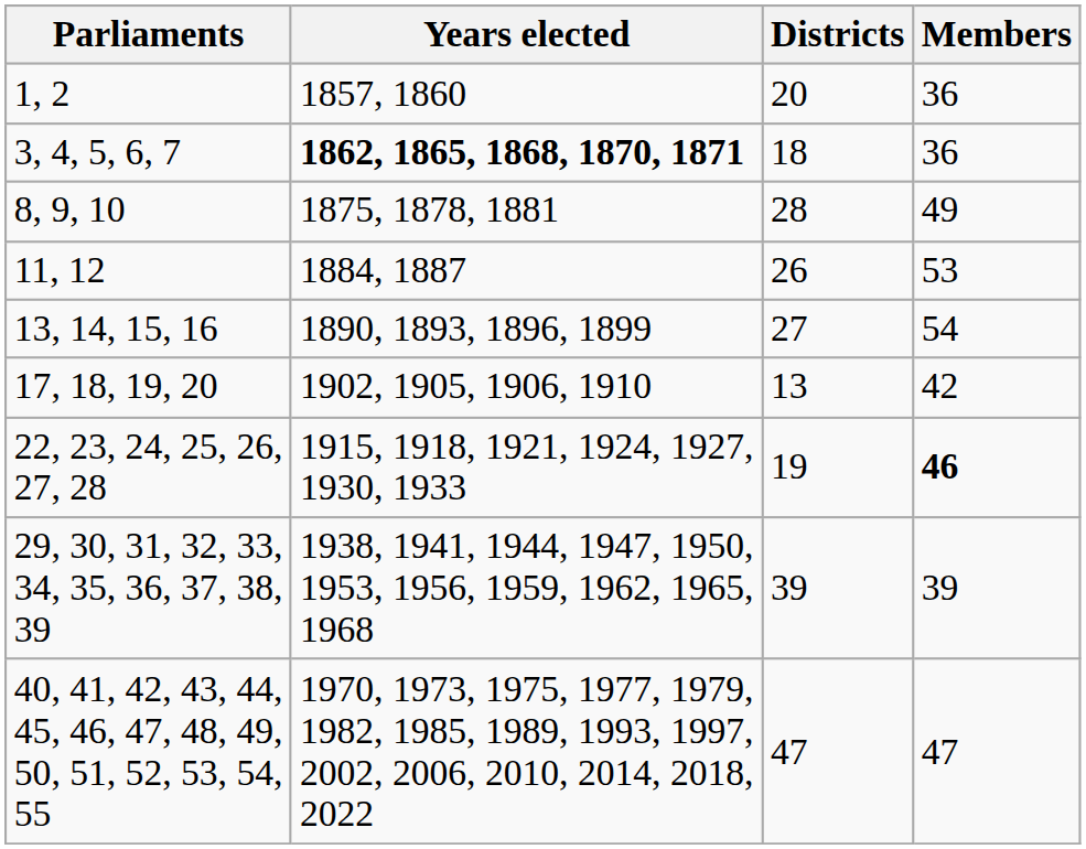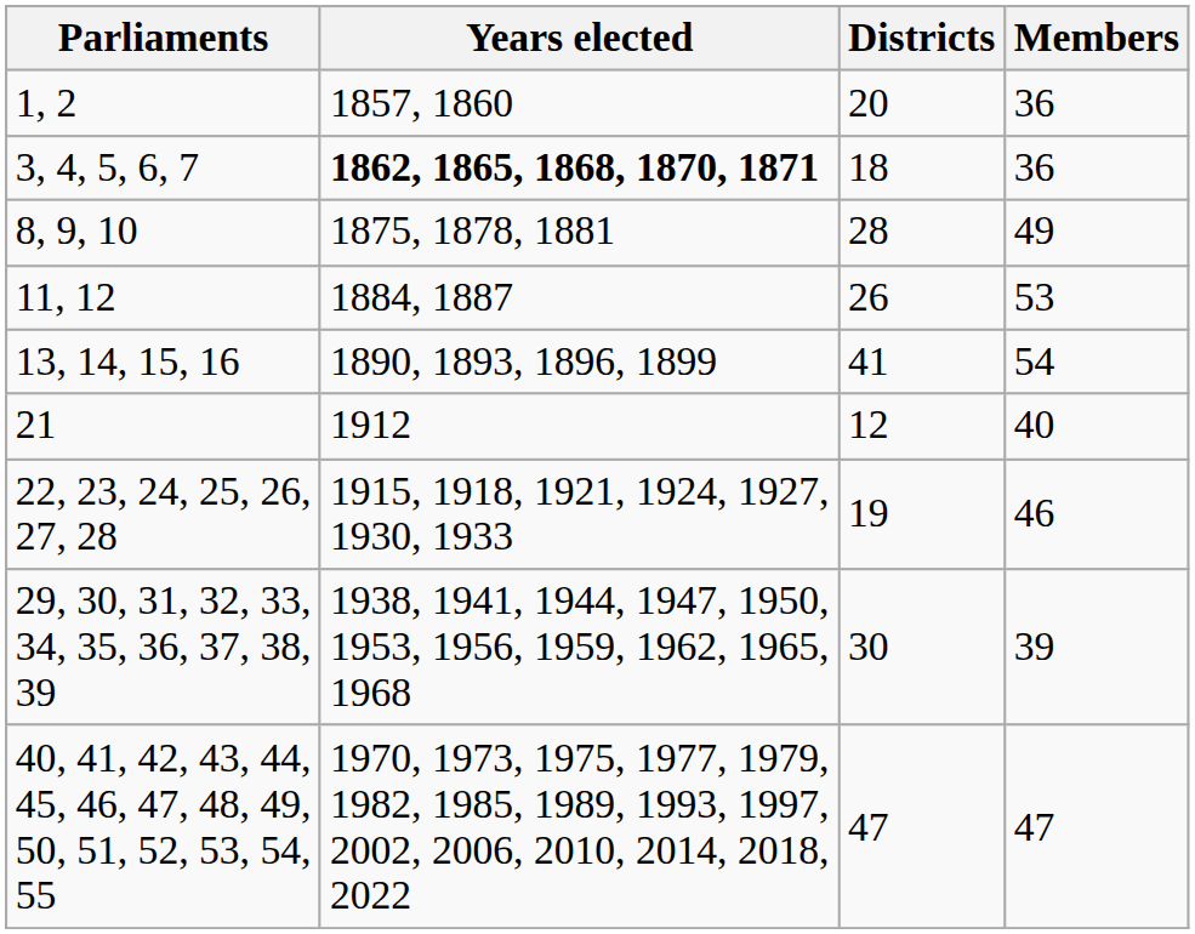13, 14, 15, 16 | Districts: 27 -> 41
- row: 17, 18, 19, 20 | 1902, 1905, 1906, 1910 | 13 | 42
+ row: 21 | 1912 | 12 | 40
22, 23, 24, 25, 26, 27, 28 | Members: bold -> normal
29, 30, 31, 32, 33, 34, 35, 36, 37, 38, 39 | Districts: 39 -> 30
